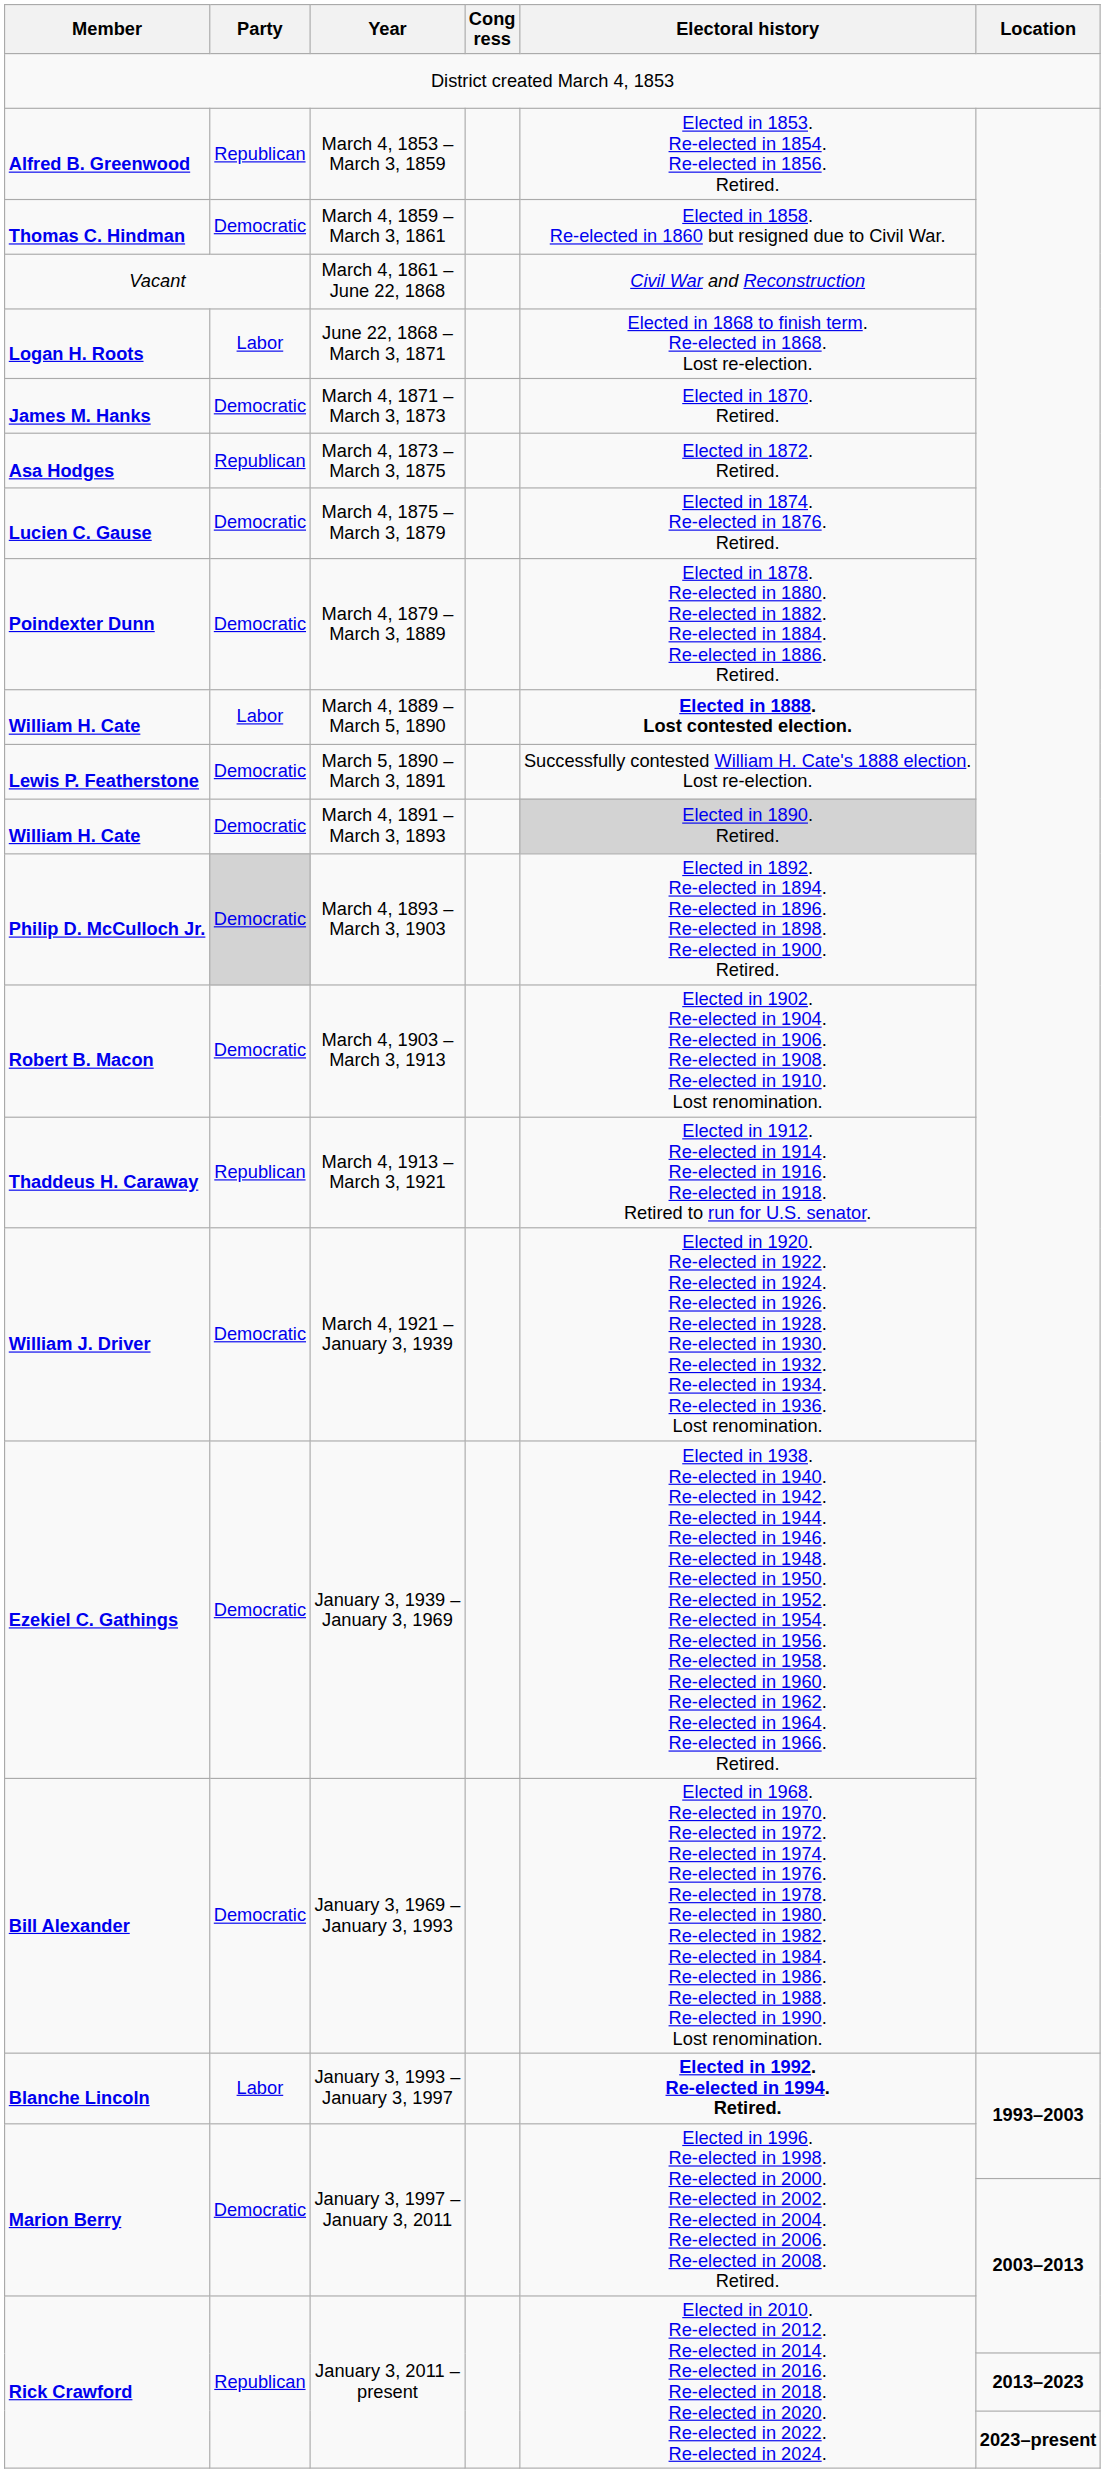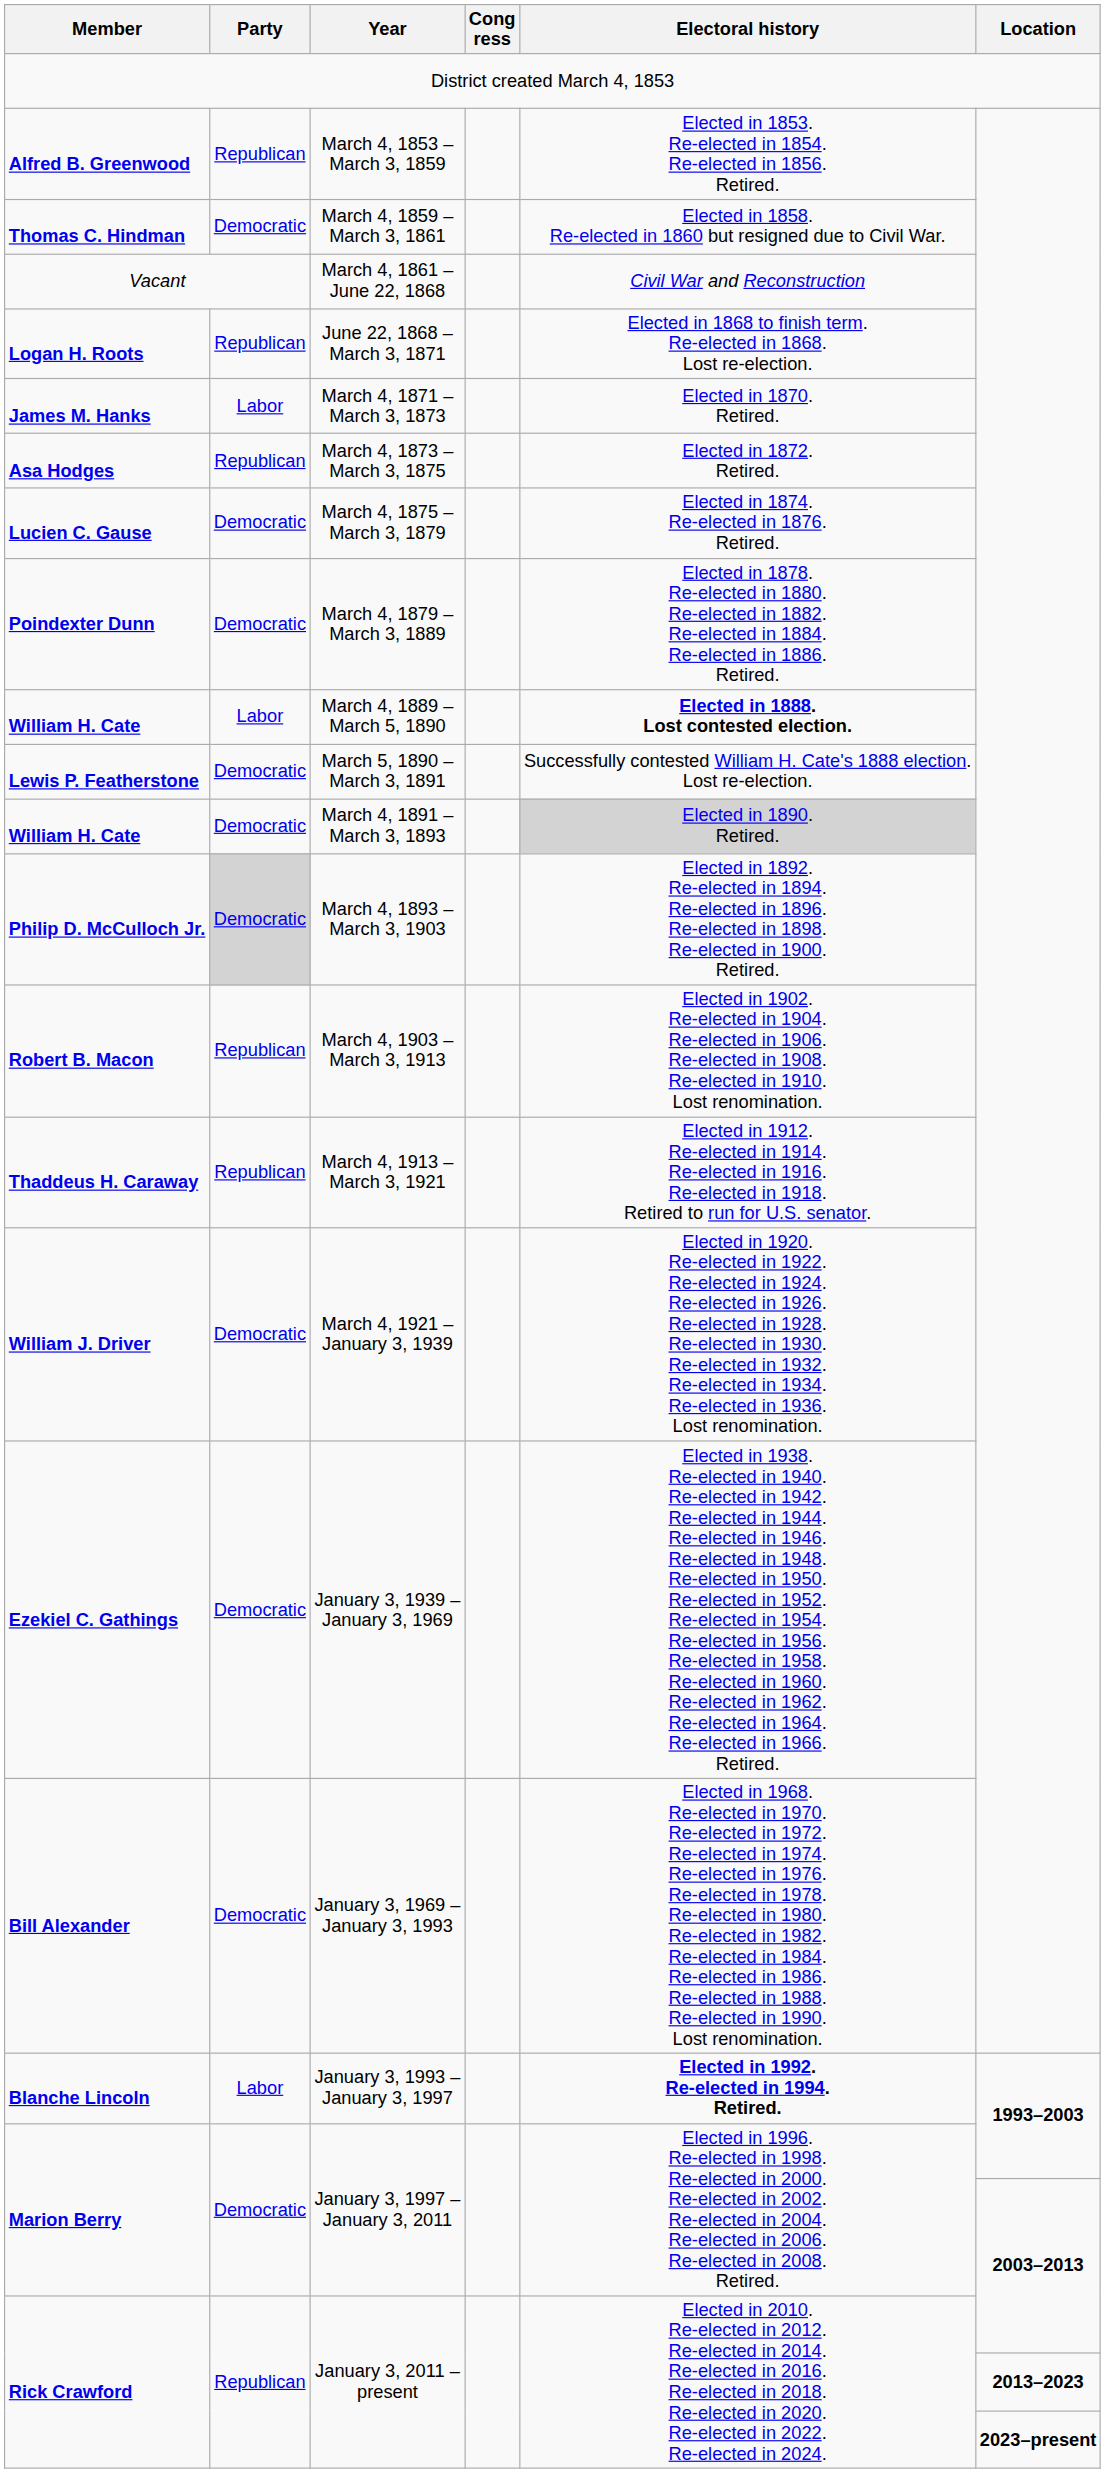June 22, 1868 – March 3, 1871 | Party: Labor -> Republican
March 4, 1871 – March 3, 1873 | Party: Democratic -> Labor
March 4, 1903 – March 3, 1913 | Party: Democratic -> Republican
